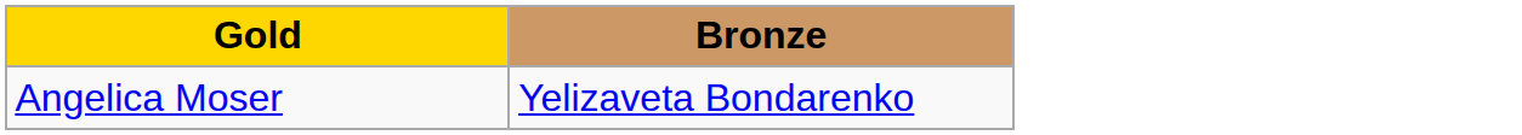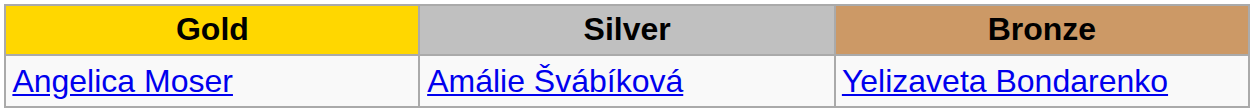+ column: Silver | Amálie Švábíková
